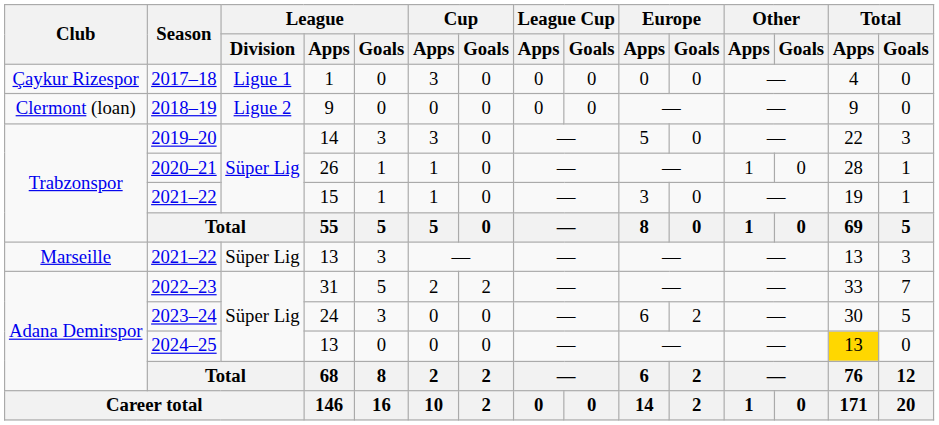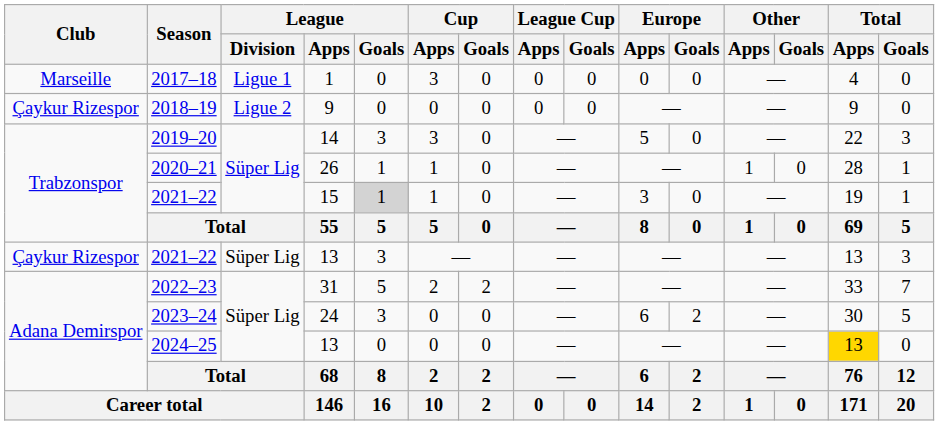2017–18 | Club: Çaykur Rizespor -> Marseille
2018–19 | Club: Clermont (loan) -> Çaykur Rizespor
2021–22 / 15 | League / Goals: no background -> lightgrey background
2021–22 / 13 | Club: Marseille -> Çaykur Rizespor
